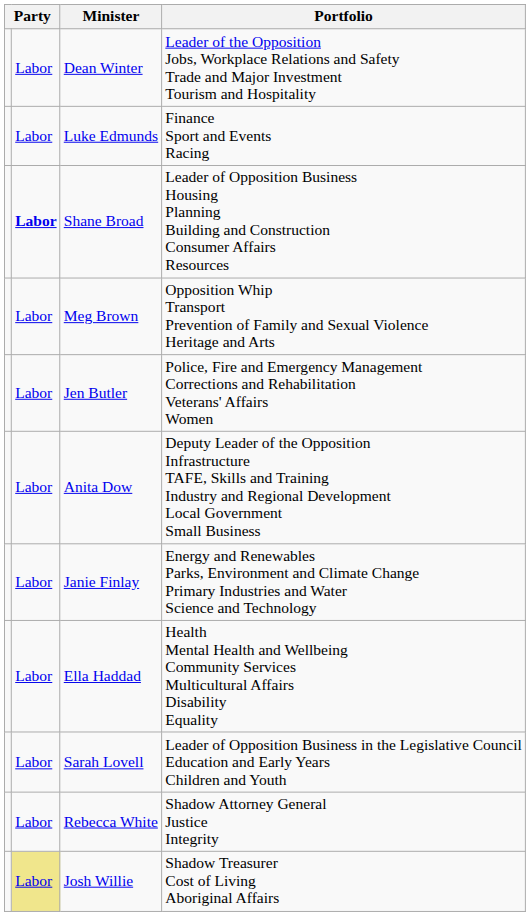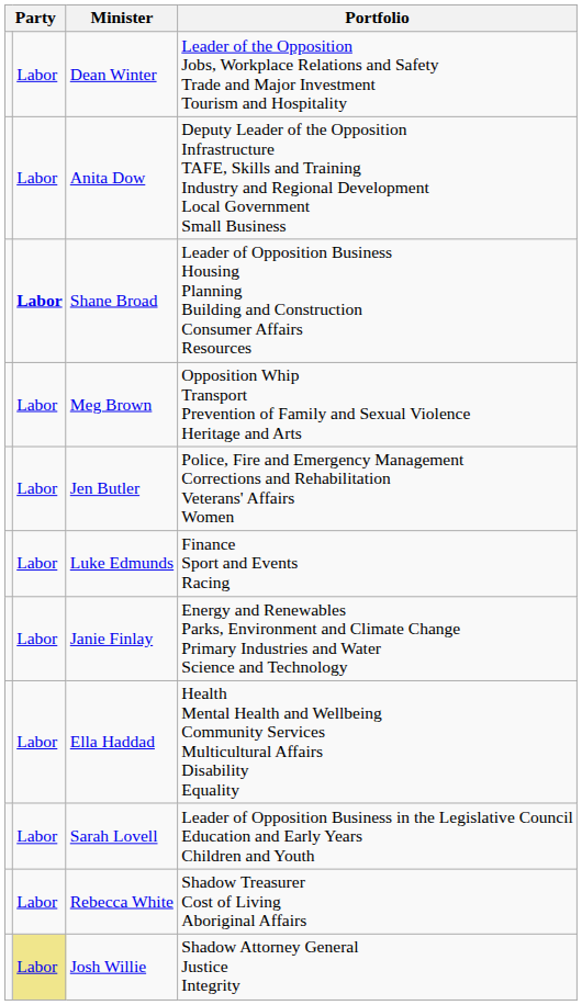rows swapped: Anita Dow <-> Luke Edmunds
Rebecca White | Portfolio: Shadow Attorney General Justice Integrity -> Shadow Treasurer Cost of Living Aboriginal Affairs
Josh Willie | Portfolio: Shadow Treasurer Cost of Living Aboriginal Affairs -> Shadow Attorney General Justice Integrity
